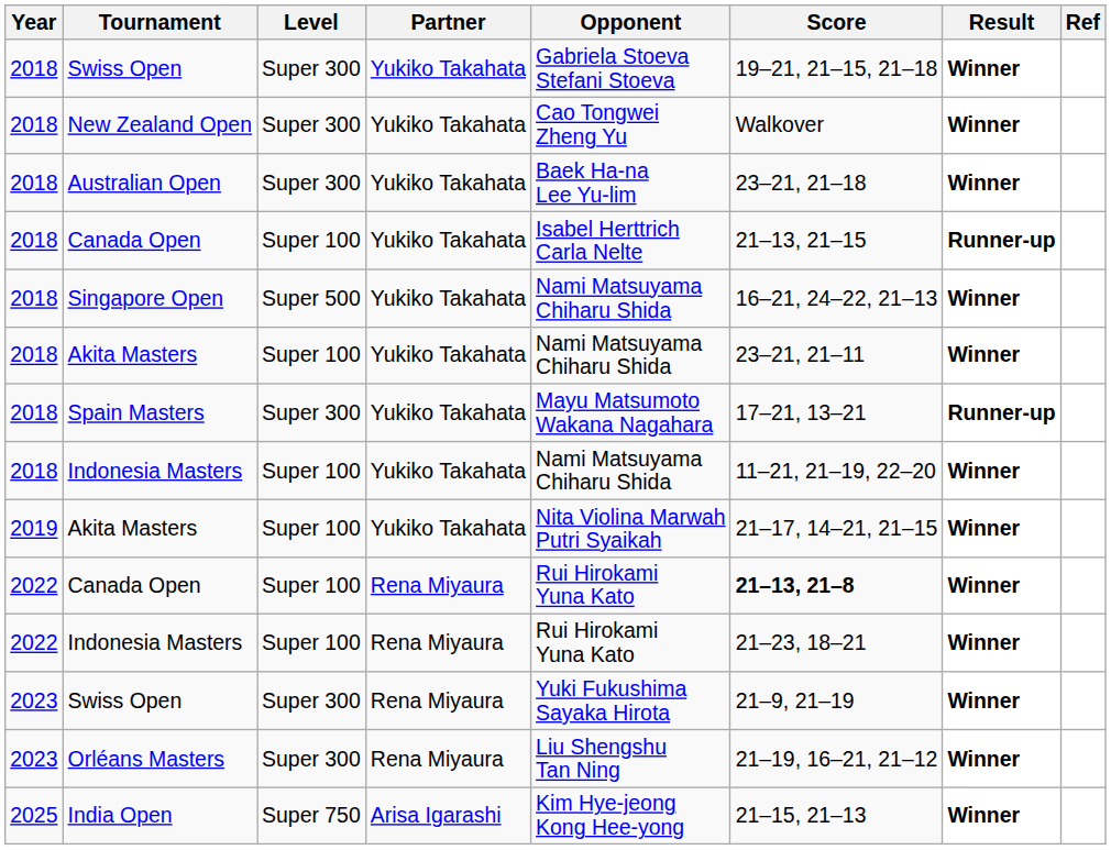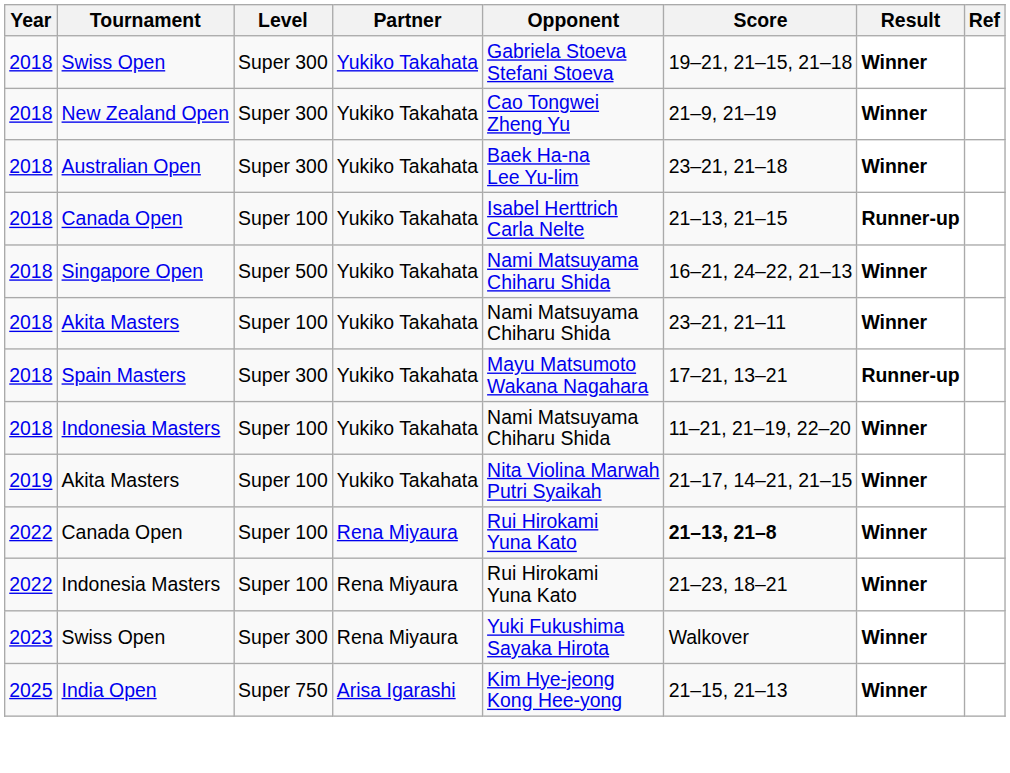New Zealand Open | Score: Walkover -> 21–9, 21–19
2023 / Swiss Open | Score: 21–9, 21–19 -> Walkover
- row: 2023 | Orléans Masters | Super 300 | Rena Miyaura | Liu Shengshu Tan Ning | 21–19, 16–21, 21–12 | Winner
